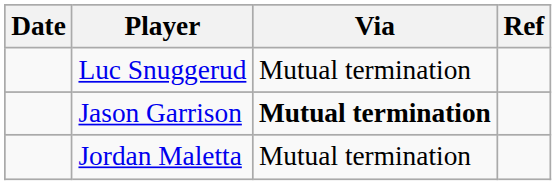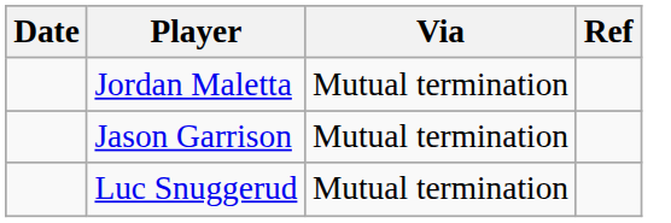rows swapped: Jordan Maletta <-> Luc Snuggerud
Jason Garrison | Via: bold -> normal
